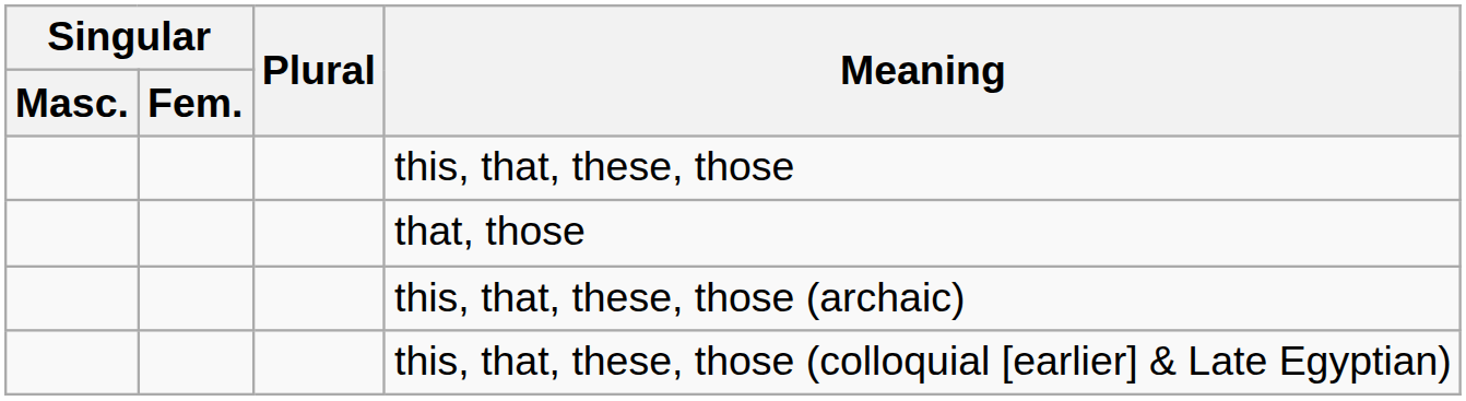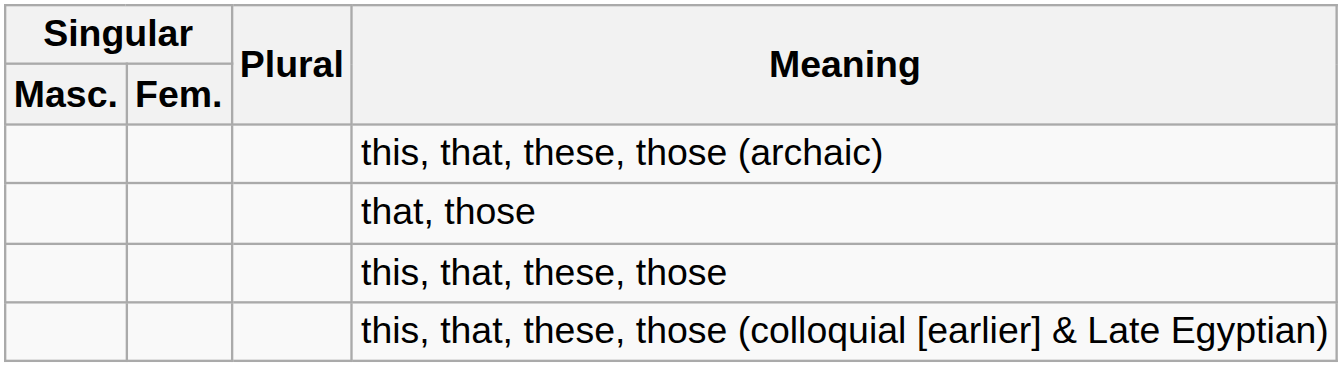rows swapped: this, that, these, those <-> this, that, these, those (archaic)
